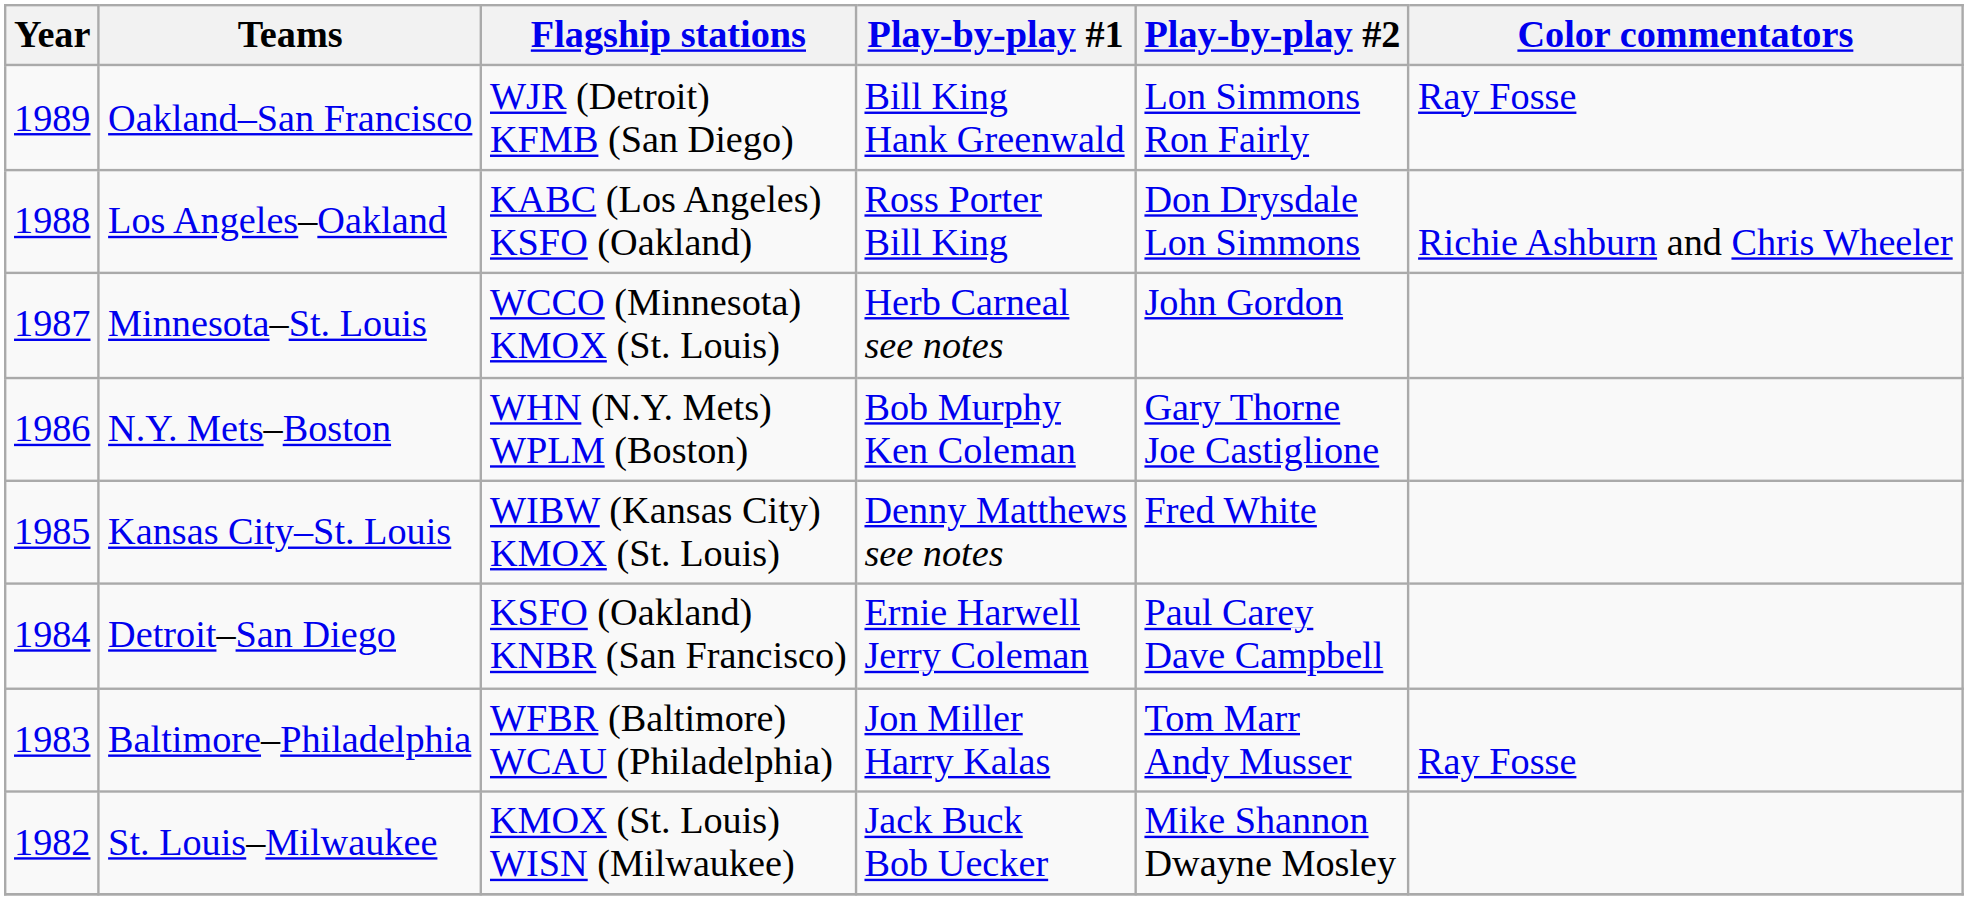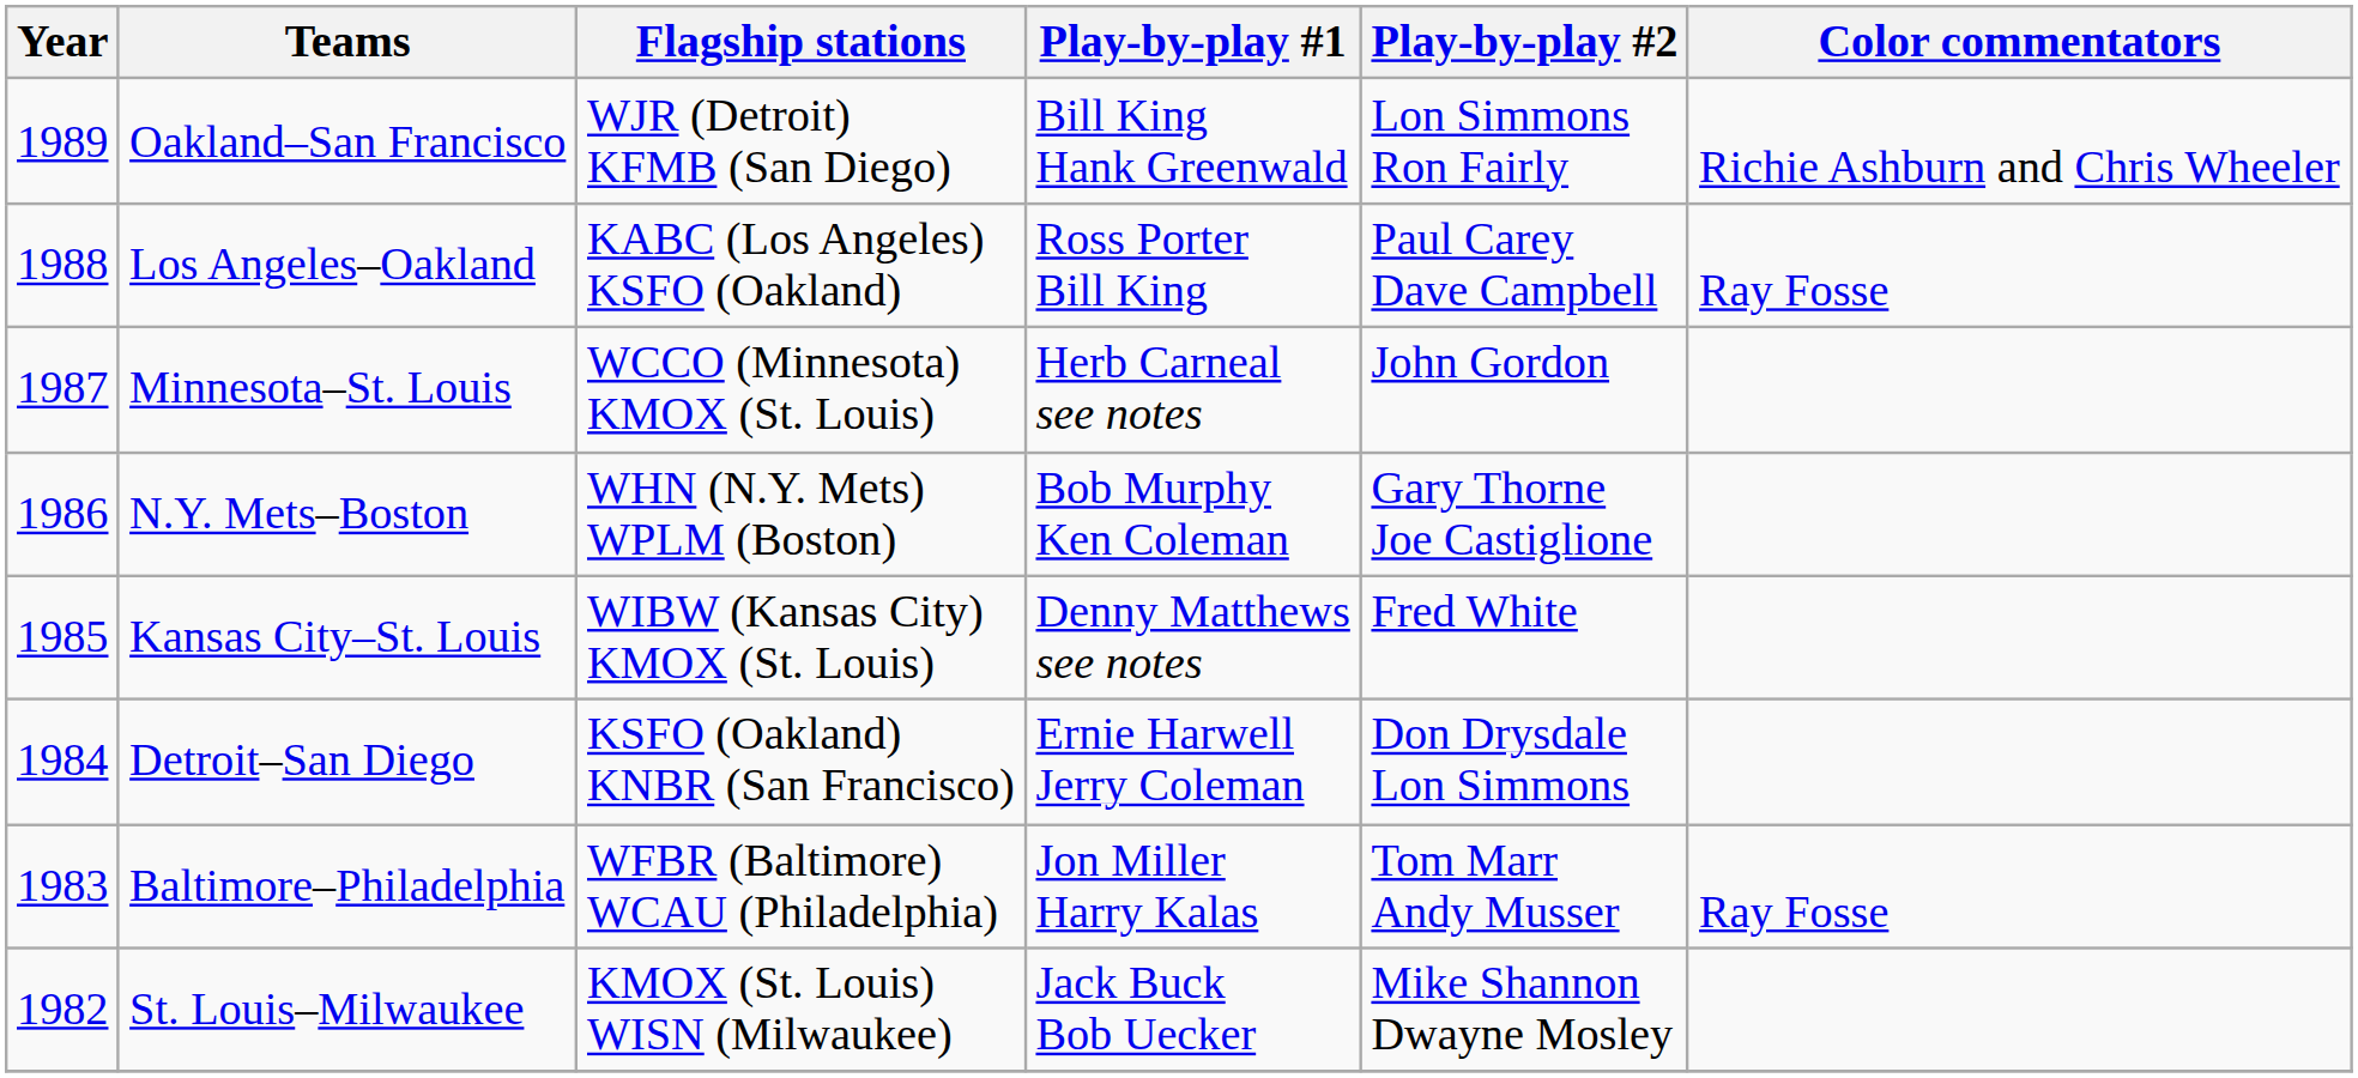Oakland–San Francisco | Color commentators: Ray Fosse -> Richie Ashburn and Chris Wheeler
Los Angeles–Oakland | Play-by-play #2: Don Drysdale Lon Simmons -> Paul Carey Dave Campbell
Los Angeles–Oakland | Color commentators: Richie Ashburn and Chris Wheeler -> Ray Fosse
Detroit–San Diego | Play-by-play #2: Paul Carey Dave Campbell -> Don Drysdale Lon Simmons
